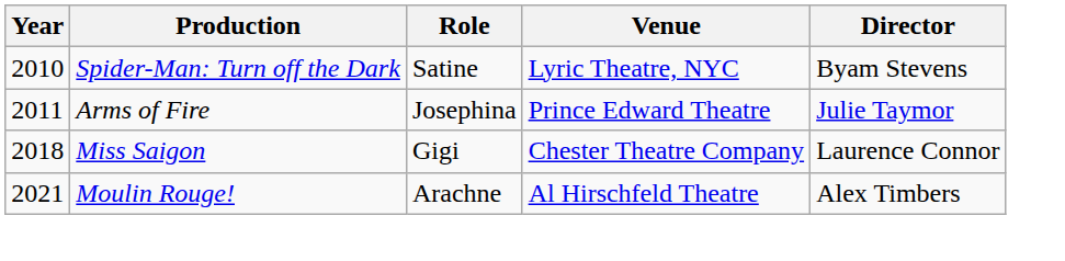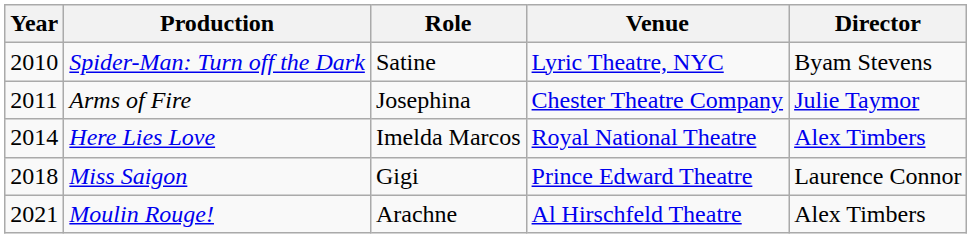Arms of Fire | Venue: Prince Edward Theatre -> Chester Theatre Company
+ row: 2014 | Here Lies Love | Imelda Marcos | Royal National Theatre | Alex Timbers
Miss Saigon | Venue: Chester Theatre Company -> Prince Edward Theatre
